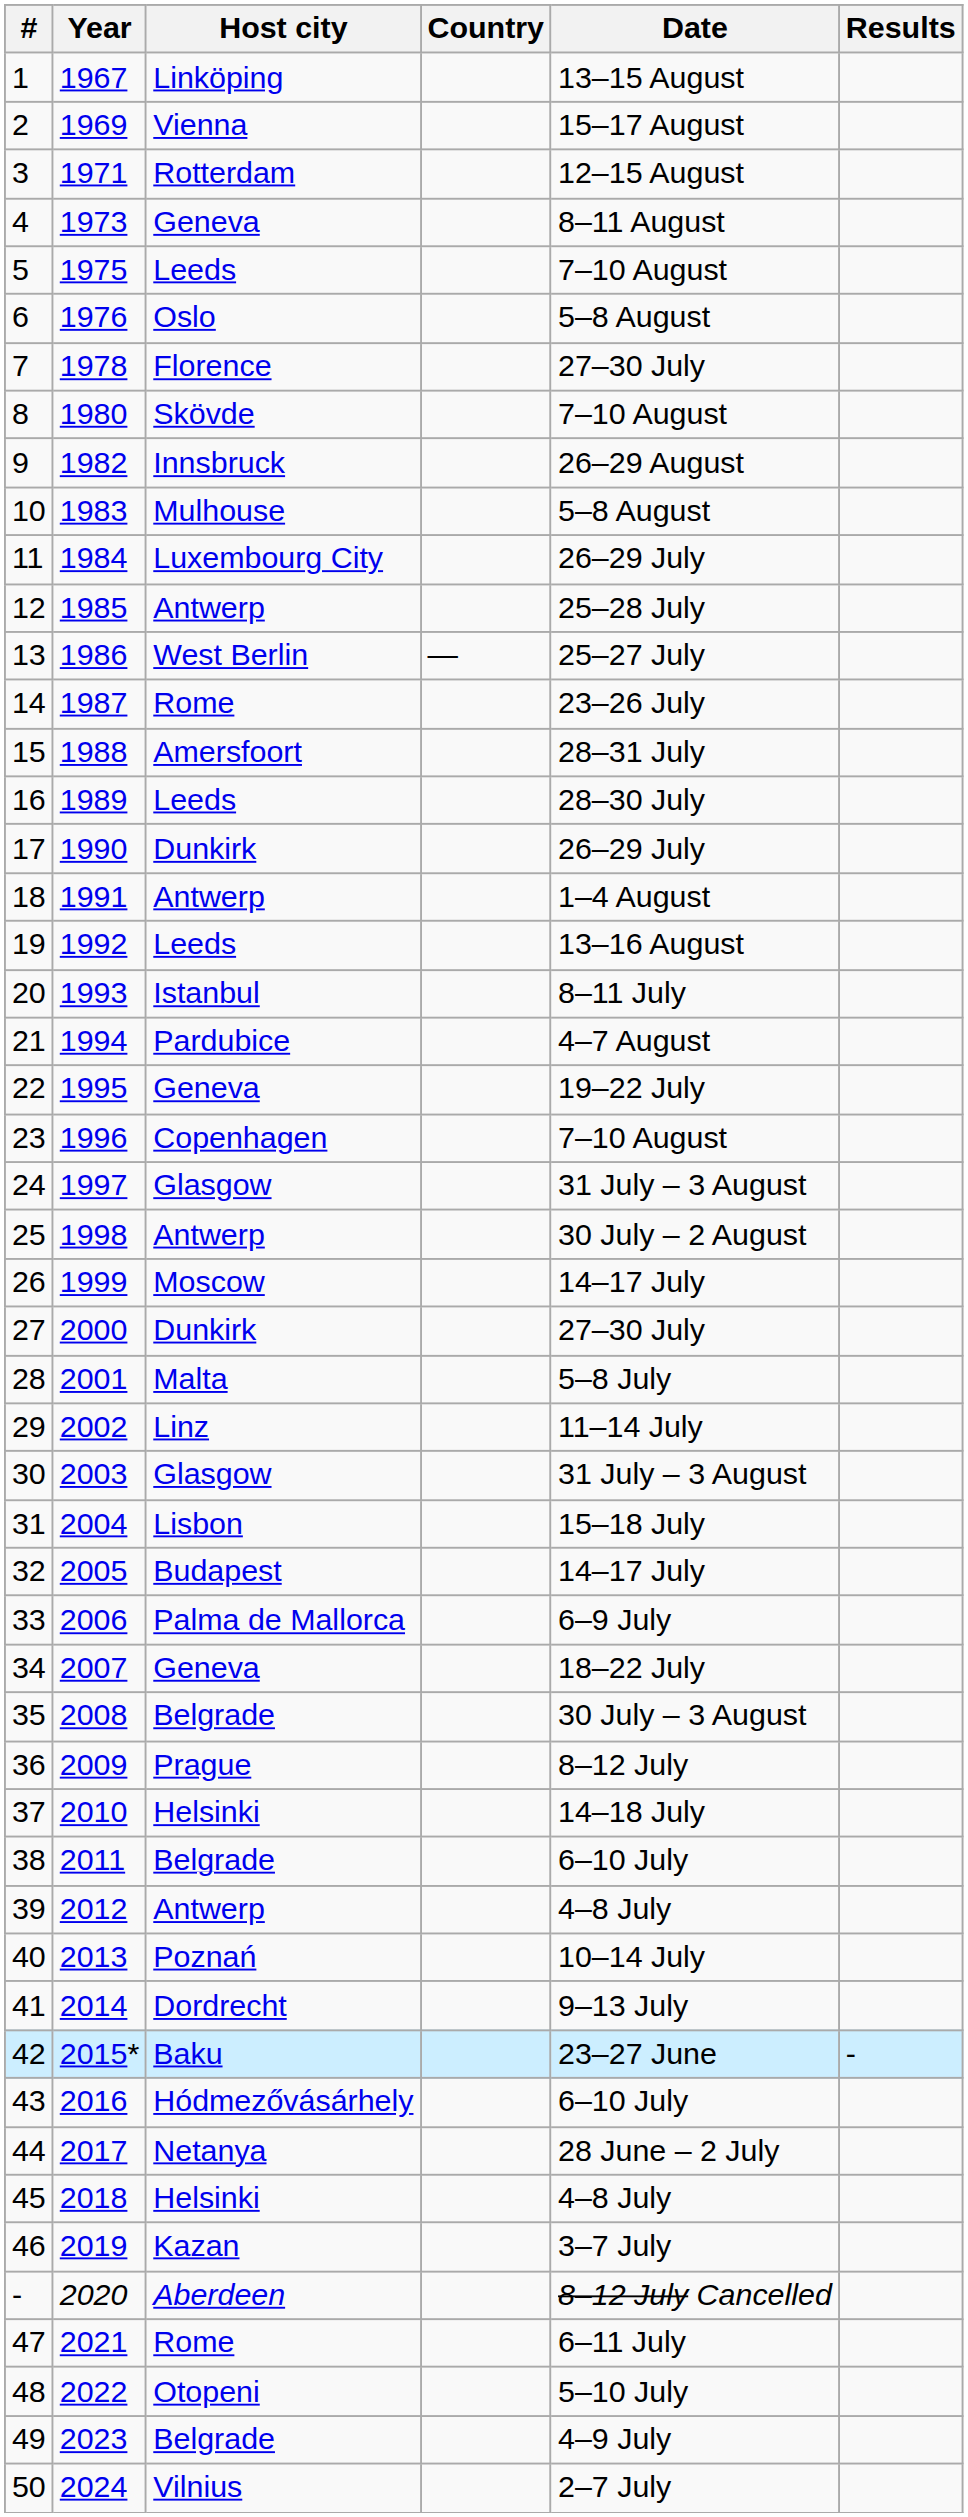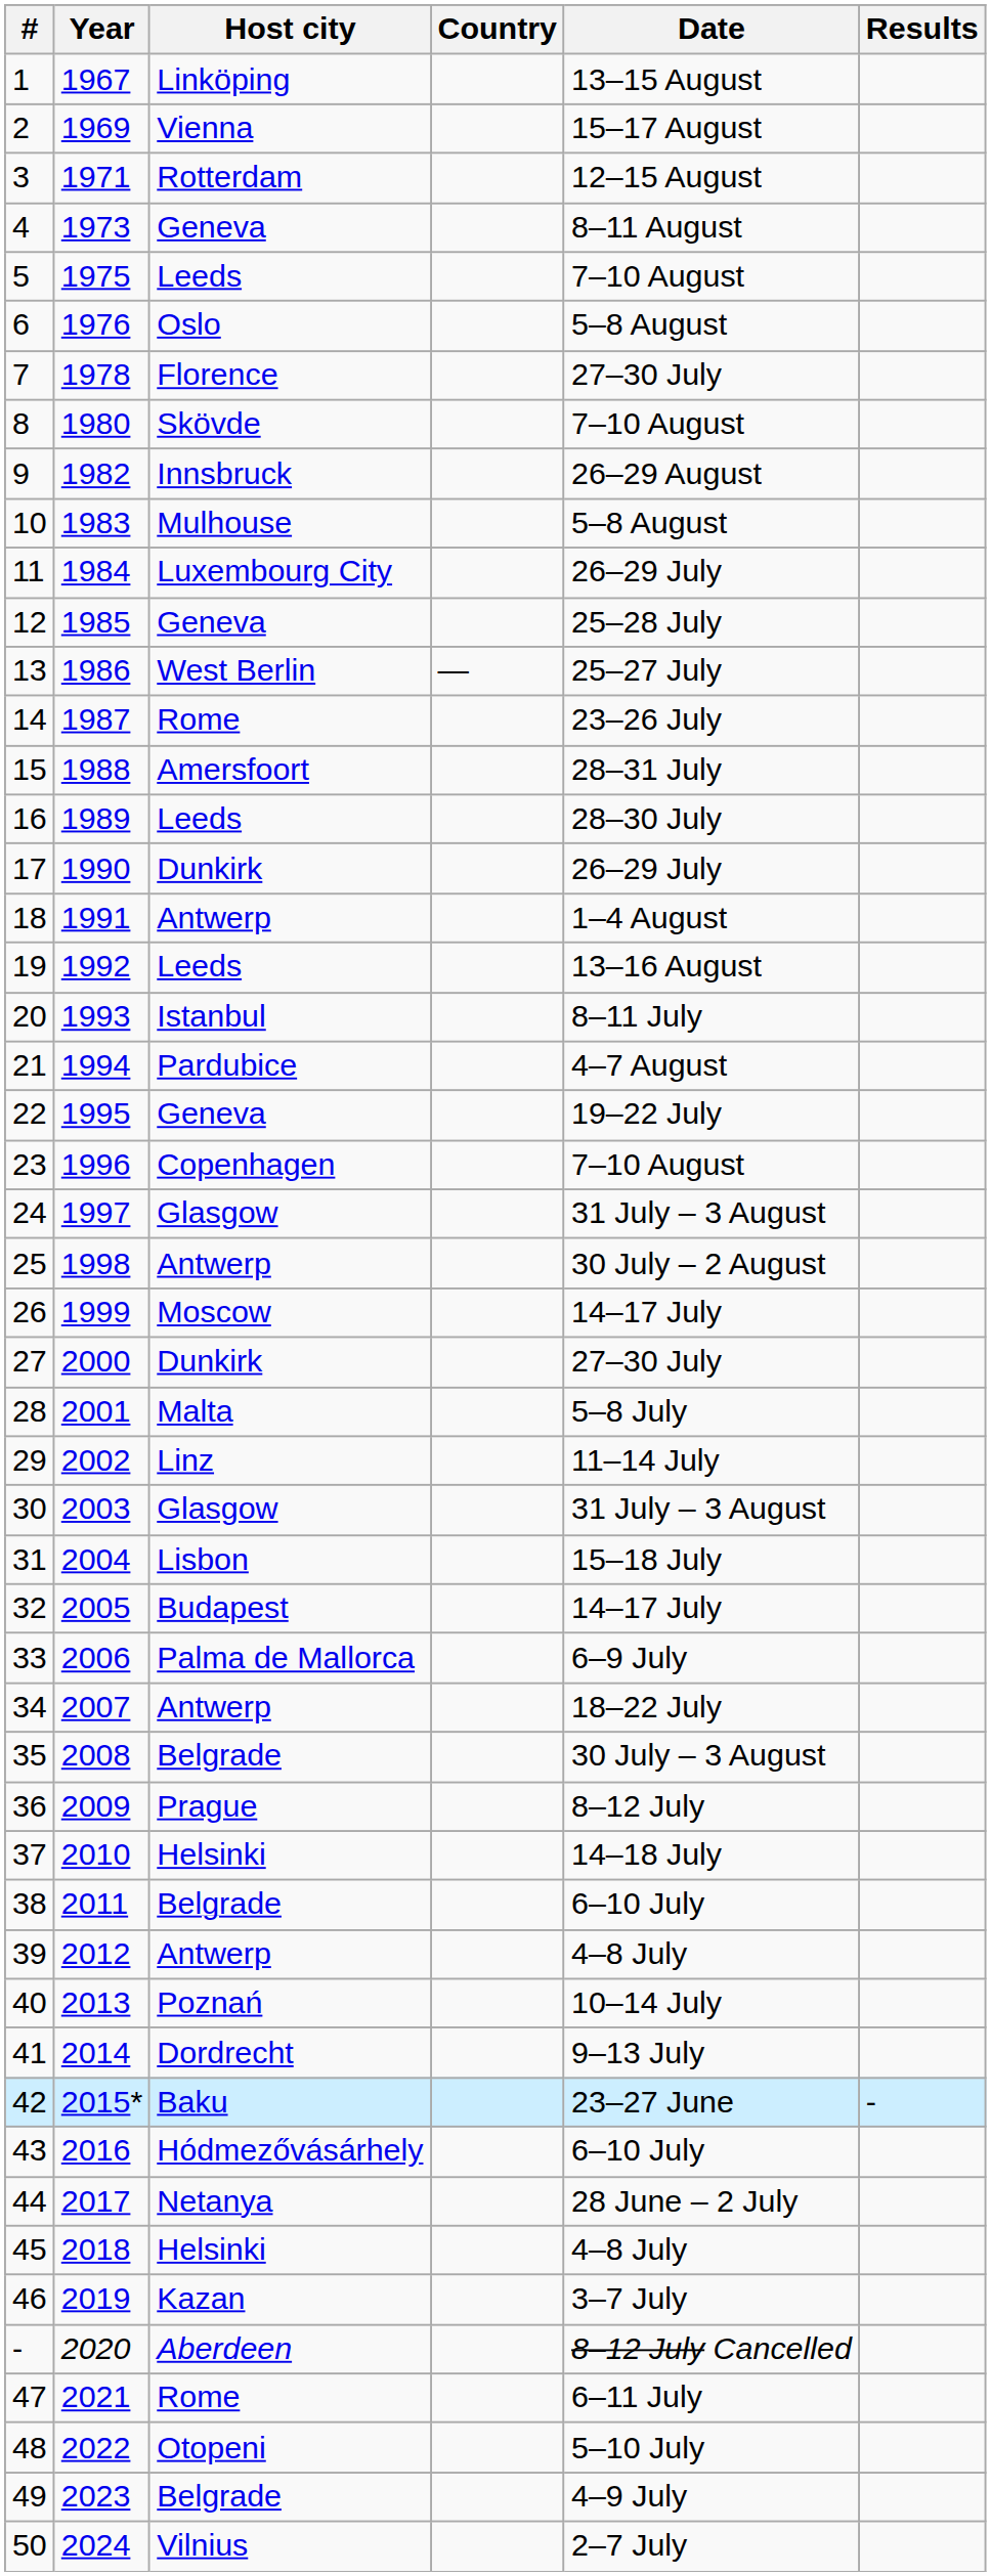12 | Host city: Antwerp -> Geneva
34 | Host city: Geneva -> Antwerp
